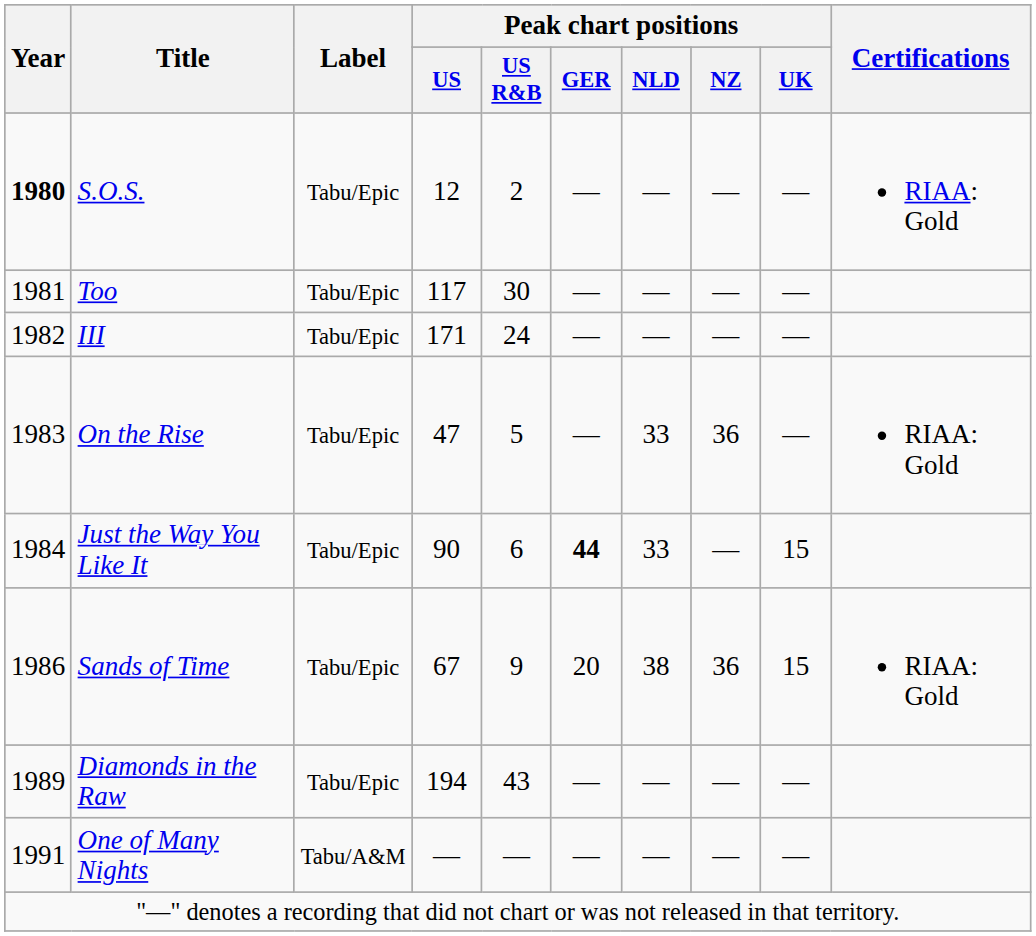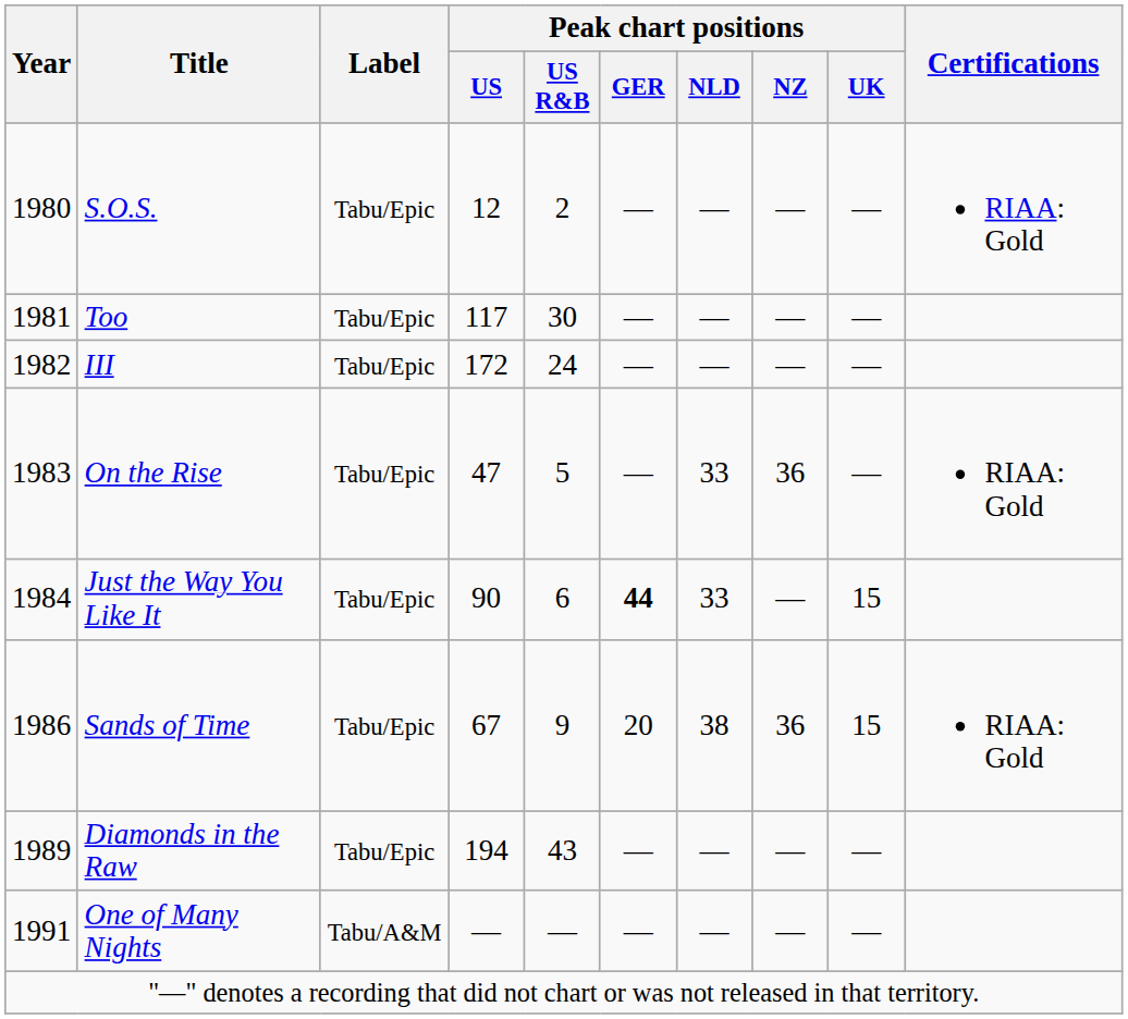S.O.S. | Year: bold -> normal
III | Peak chart positions / US: 171 -> 172
